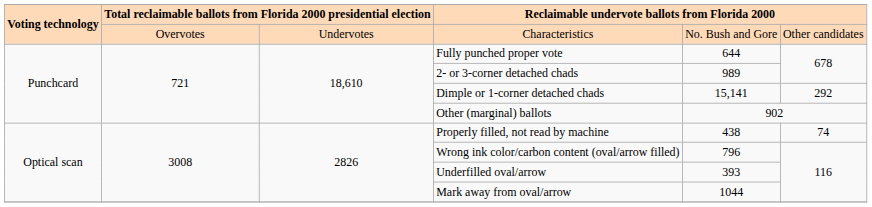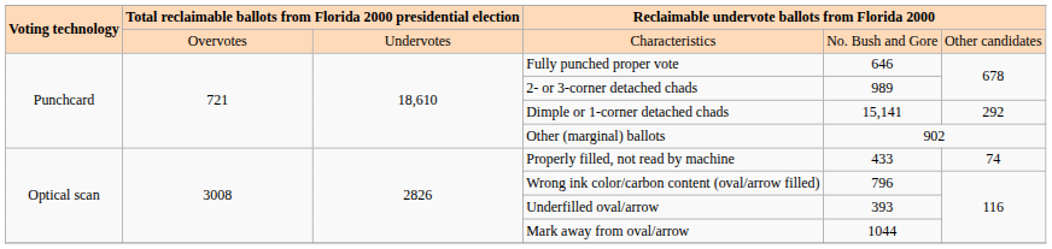Fully punched proper vote | column 5: 644 -> 646
Properly filled, not read by machine | column 5: 438 -> 433
